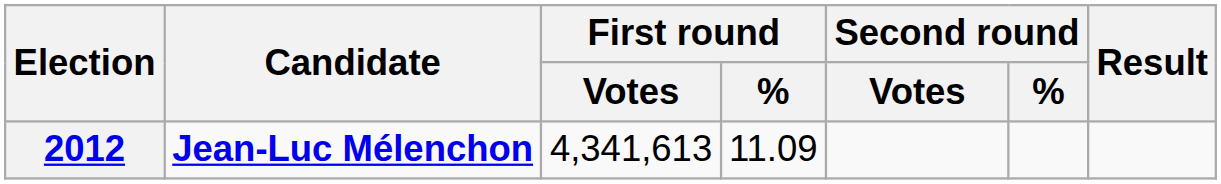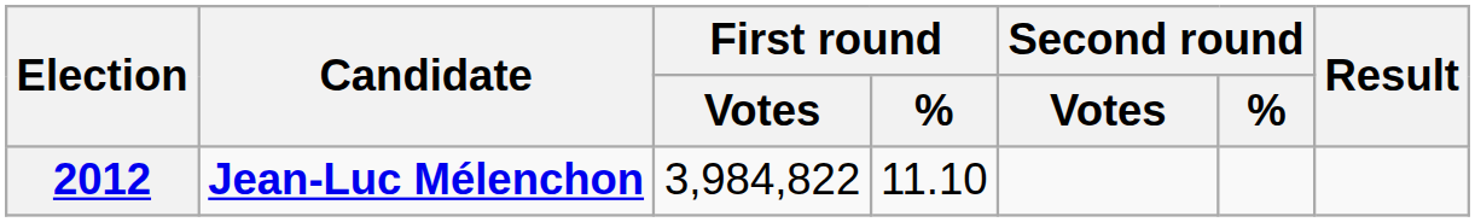2012 | First round / Votes: 4,341,613 -> 3,984,822
2012 | First round / %: 11.09 -> 11.10
